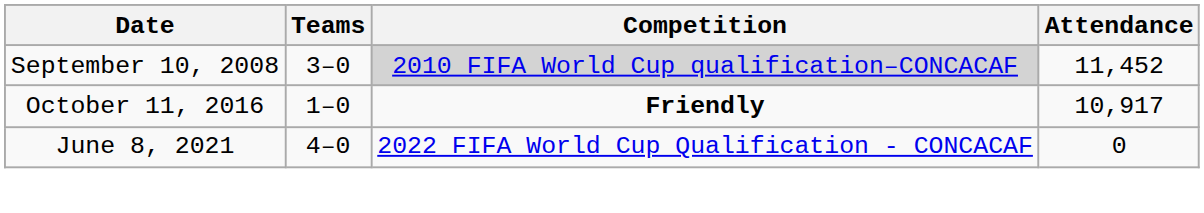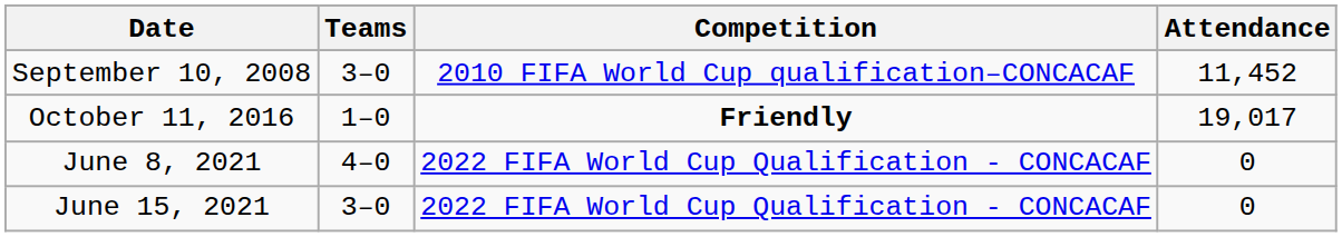September 10, 2008 | Competition: lightgrey background -> no background
October 11, 2016 | Attendance: 10,917 -> 19,017
+ row: June 15, 2021 | 3–0 | 2022 FIFA World Cup Qualification - CONCACAF | 0
